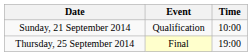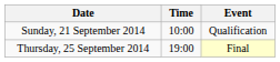columns swapped: Time <-> Event
